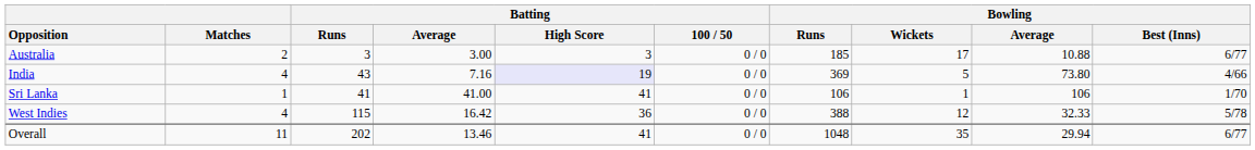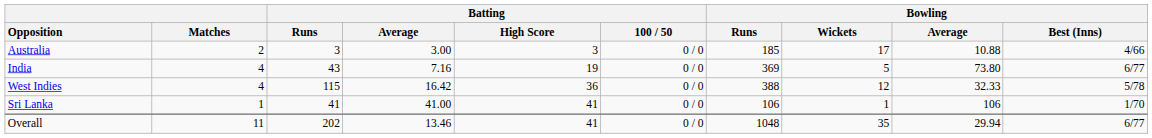Australia | Bowling / Best (Inns): 6/77 -> 4/66
India | Batting / High Score: lavender background -> no background
India | Bowling / Best (Inns): 4/66 -> 6/77
rows swapped: Sri Lanka <-> West Indies
